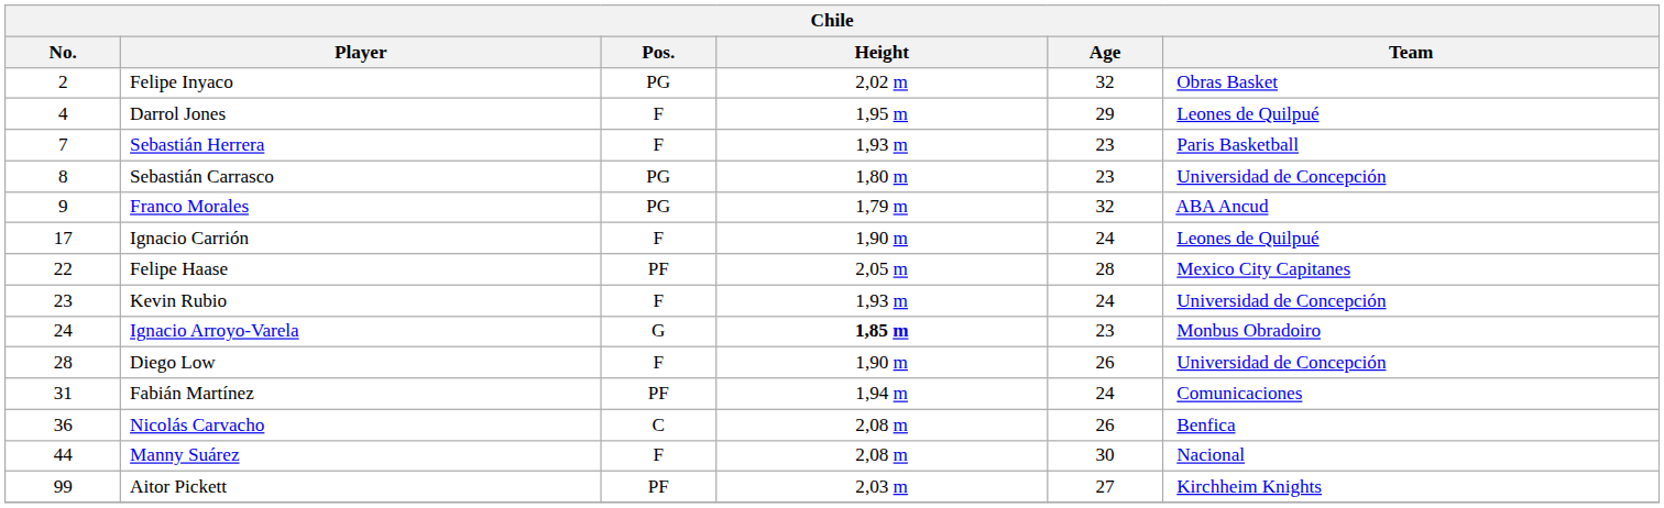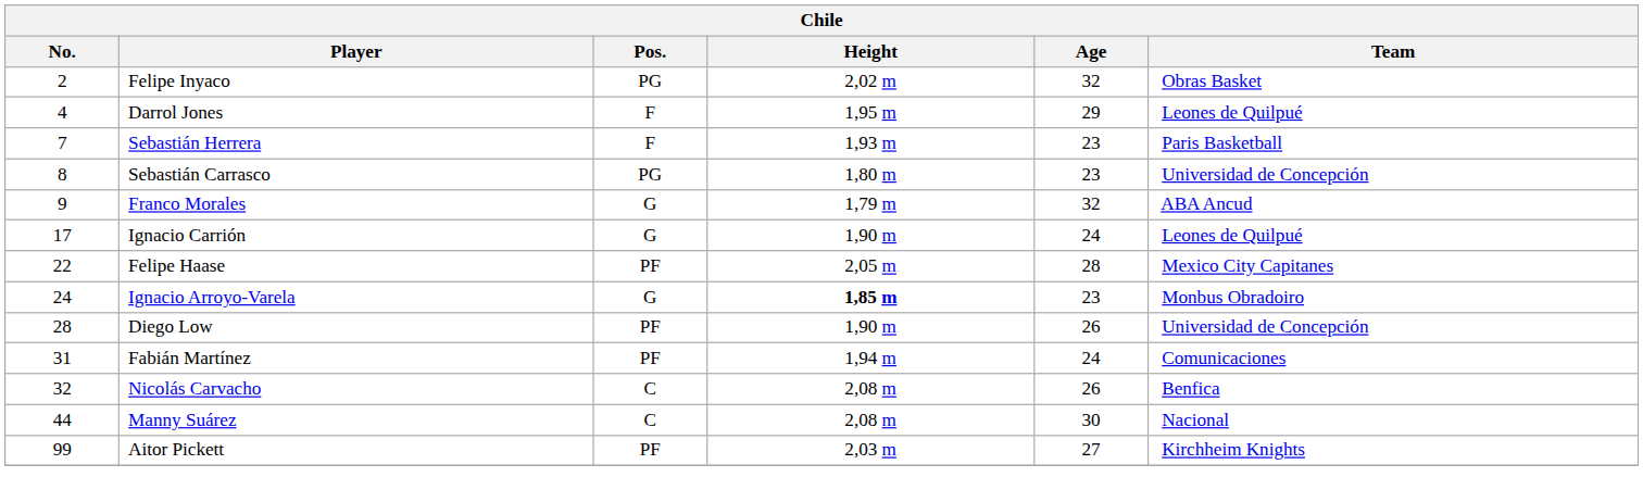Franco Morales | Pos.: PG -> G
Ignacio Carrión | Pos.: F -> G
- row: 23 | Kevin Rubio | F | 1,93 m | 24 | Universidad de Concepción
Diego Low | Pos.: F -> PF
Nicolás Carvacho | No.: 36 -> 32
Manny Suárez | Pos.: F -> C
